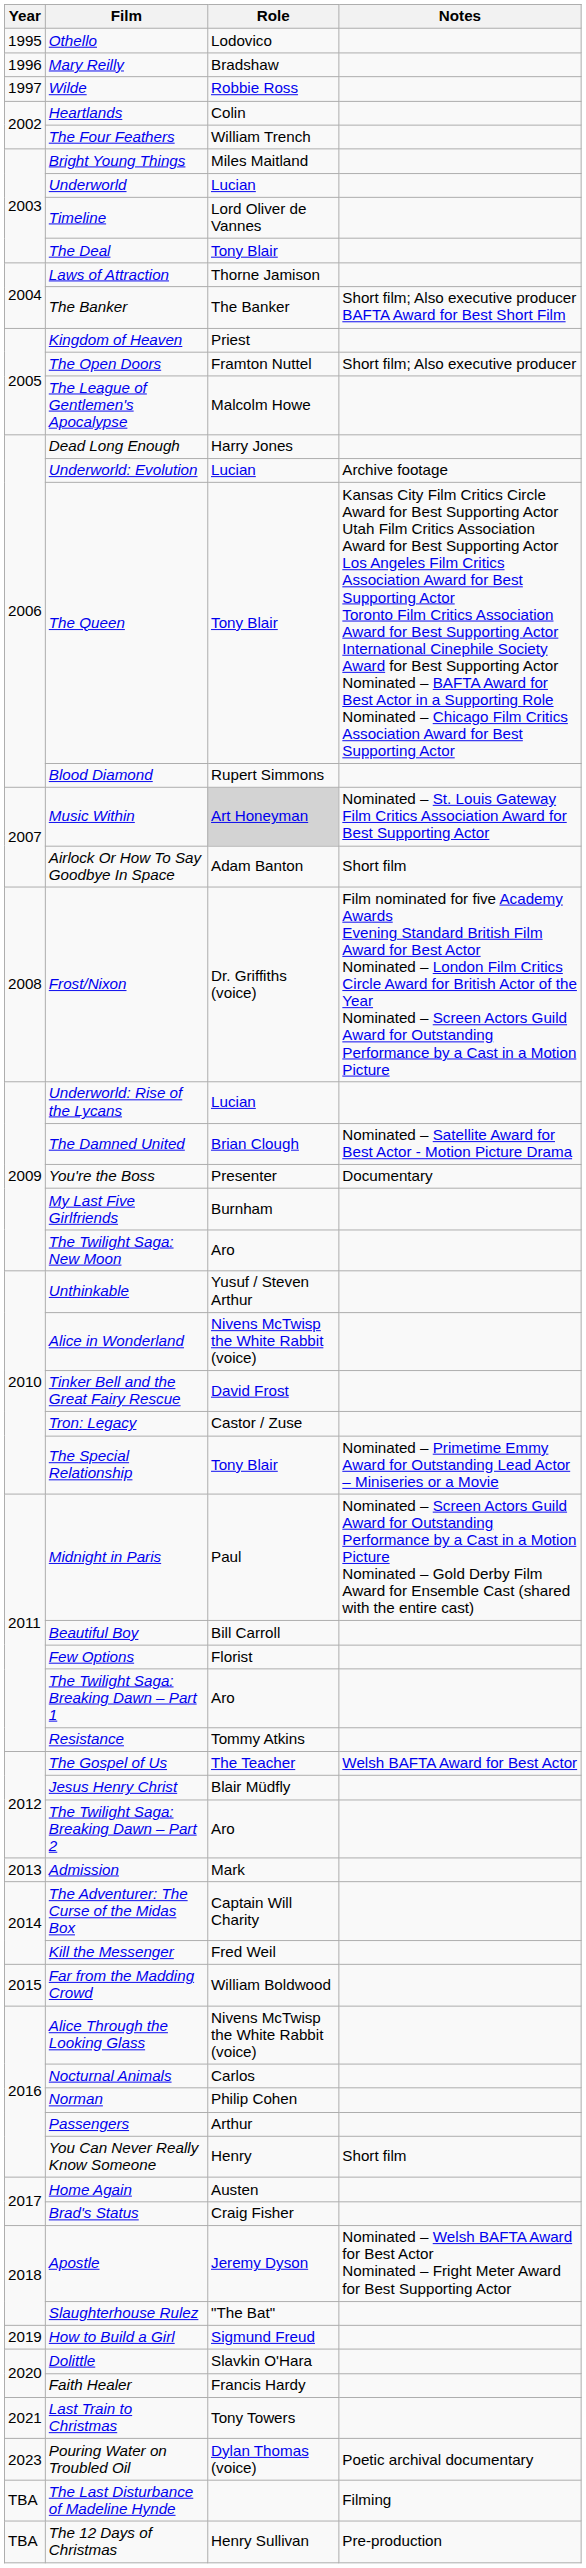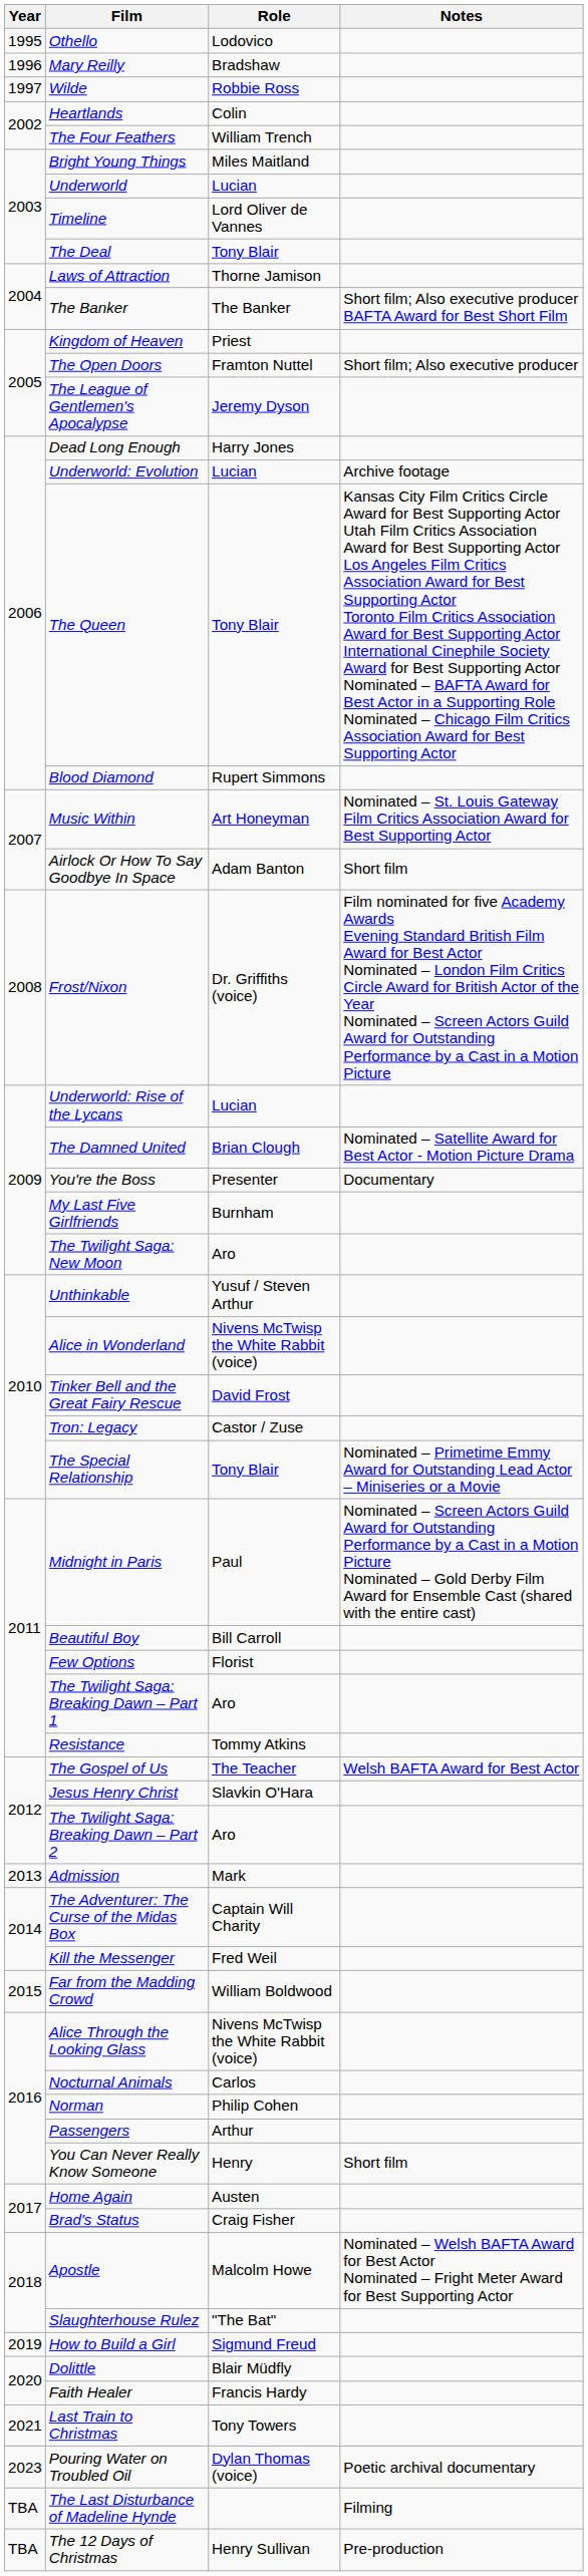The League of Gentlemen's Apocalypse | Role: Malcolm Howe -> Jeremy Dyson
Music Within | Role: lightgrey background -> no background
Jesus Henry Christ | Role: Blair Müdfly -> Slavkin O'Hara
Apostle | Role: Jeremy Dyson -> Malcolm Howe
Dolittle | Role: Slavkin O'Hara -> Blair Müdfly
